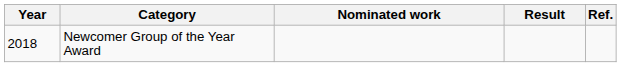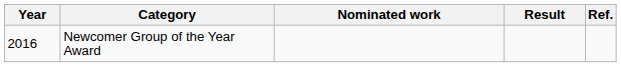Newcomer Group of the Year Award | Year: 2018 -> 2016
